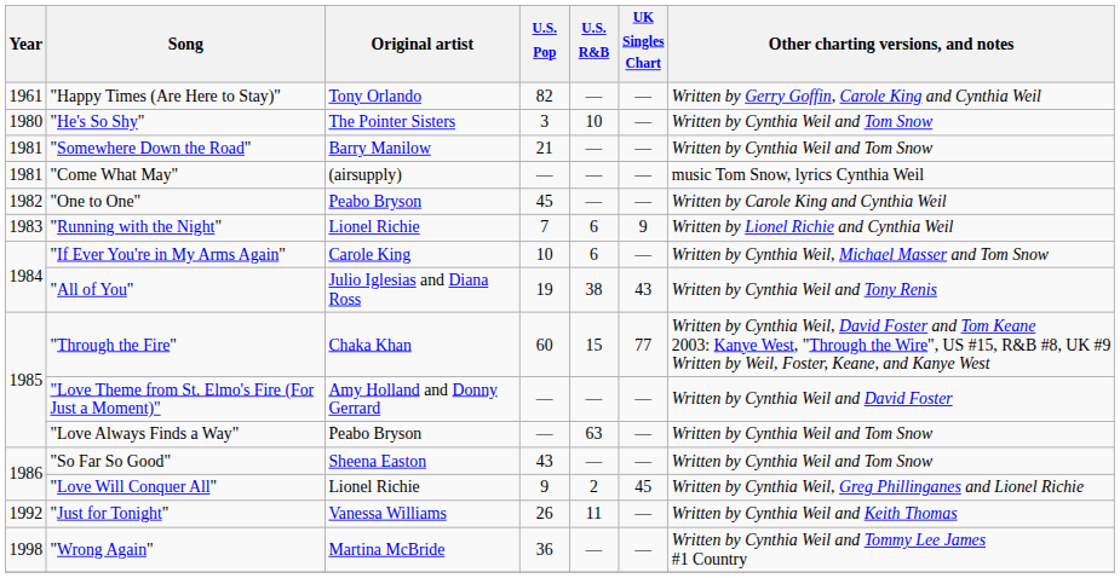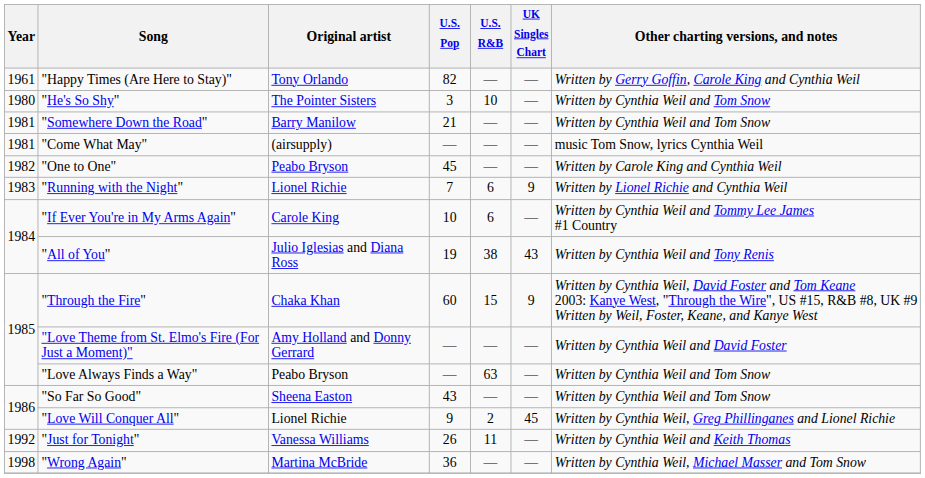"If Ever You're in My Arms Again" | Other charting versions, and notes: Written by Cynthia Weil, Michael Masser and Tom Snow -> Written by Cynthia Weil and Tommy Lee James #1 Country
"Through the Fire" | UK Singles Chart: 77 -> 9
"Wrong Again" | Other charting versions, and notes: Written by Cynthia Weil and Tommy Lee James #1 Country -> Written by Cynthia Weil, Michael Masser and Tom Snow
